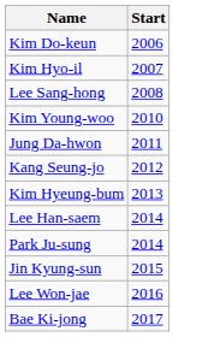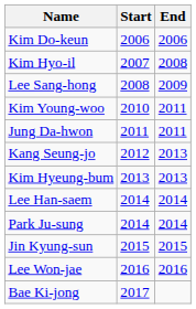+ column: End | 2006 | 2008 | 2009 | 2011 | 2011 | 2013 | 2013 | 2014 | 2014 | 2015 | 2016
